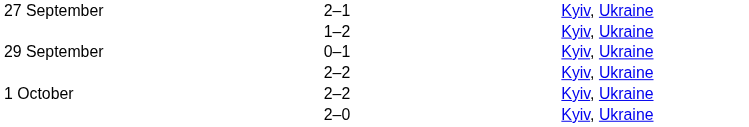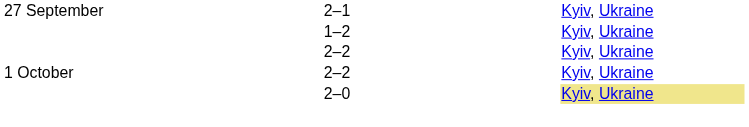- row: 29 September | 0–1 | Kyiv, Ukraine
2–0 | column 5: no background -> khaki background
